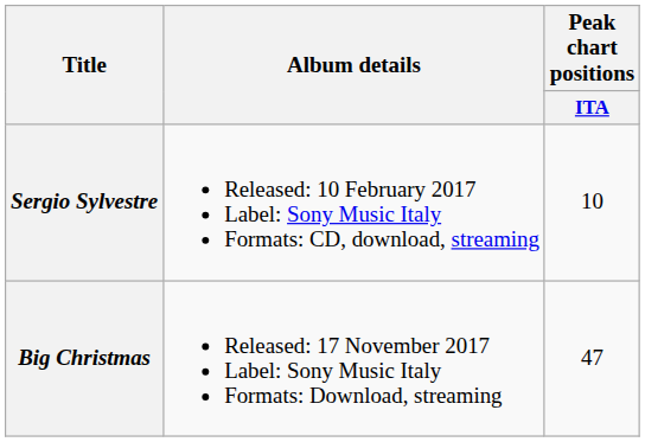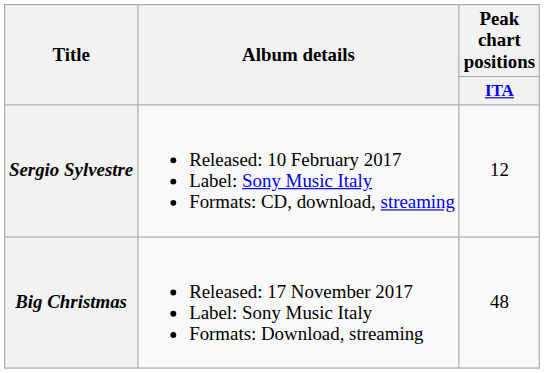Sergio Sylvestre | Peak chart positions / ITA: 10 -> 12
Big Christmas | Peak chart positions / ITA: 47 -> 48
